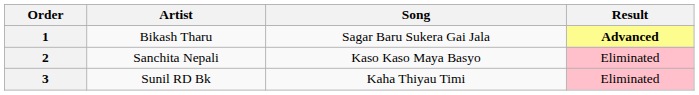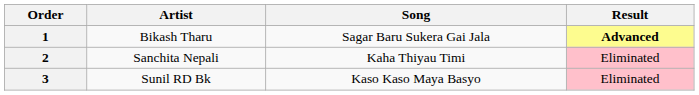2 | Song: Kaso Kaso Maya Basyo -> Kaha Thiyau Timi
3 | Song: Kaha Thiyau Timi -> Kaso Kaso Maya Basyo
